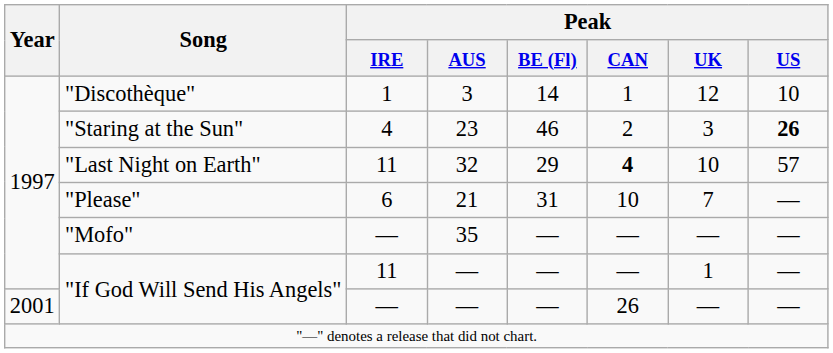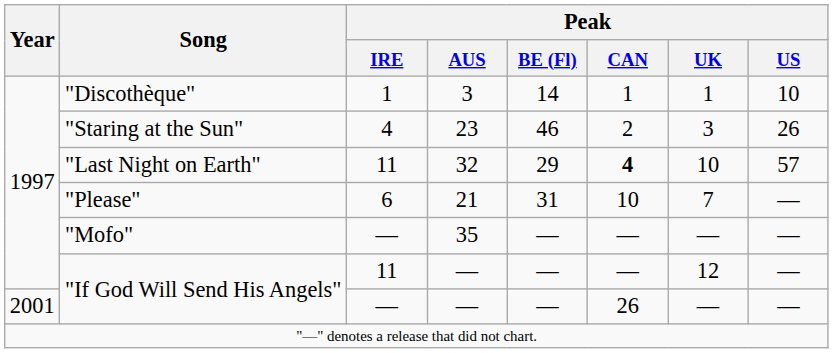"Discothèque" | Peak / UK: 12 -> 1
"Staring at the Sun" | Peak / US: bold -> normal
"If God Will Send His Angels" / 11 | Peak / UK: 1 -> 12
